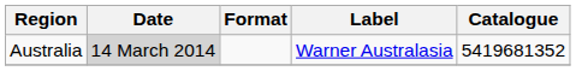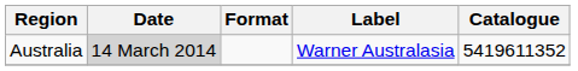Australia | Catalogue: 5419681352 -> 5419611352
